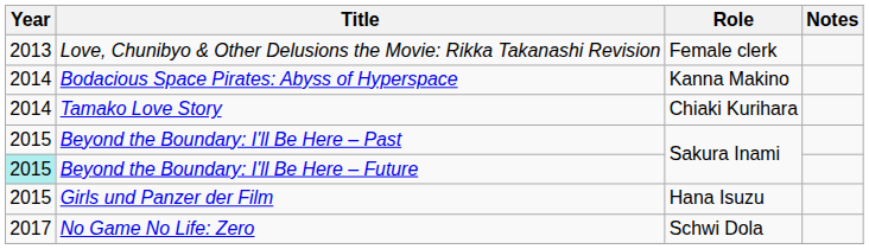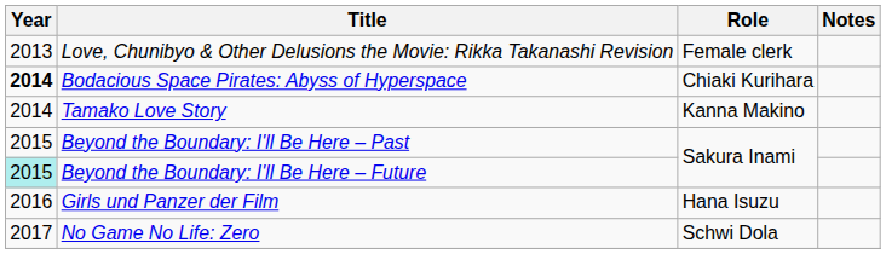Bodacious Space Pirates: Abyss of Hyperspace | Year: normal -> bold
Bodacious Space Pirates: Abyss of Hyperspace | Role: Kanna Makino -> Chiaki Kurihara
Tamako Love Story | Role: Chiaki Kurihara -> Kanna Makino
Girls und Panzer der Film | Year: 2015 -> 2016
